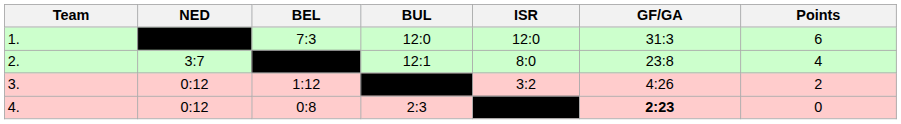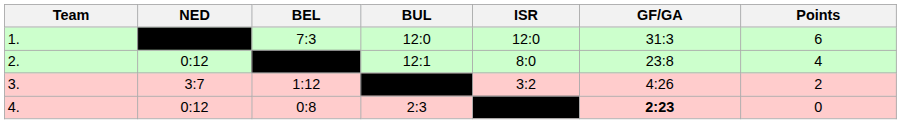2. | NED: 3:7 -> 0:12
3. | NED: 0:12 -> 3:7
